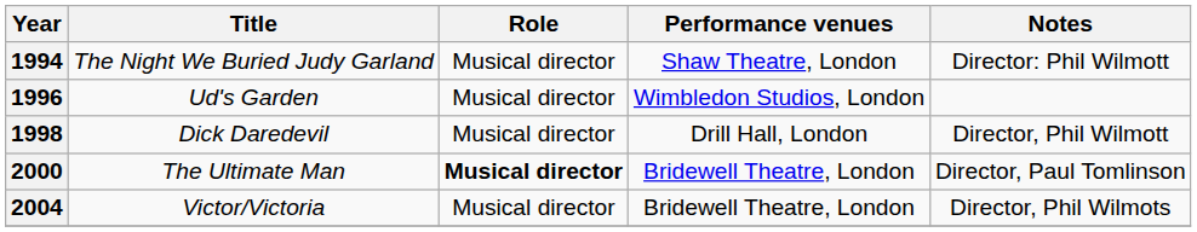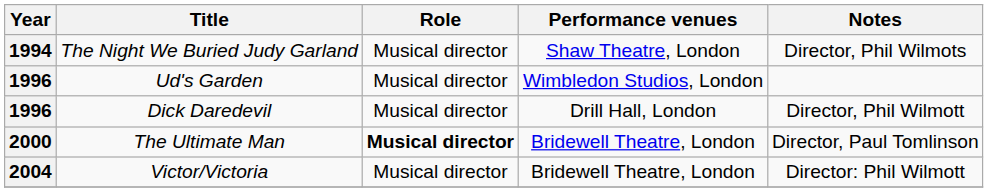The Night We Buried Judy Garland | Notes: Director: Phil Wilmott -> Director, Phil Wilmots
Dick Daredevil | Year: 1998 -> 1996
Victor/Victoria | Notes: Director, Phil Wilmots -> Director: Phil Wilmott
